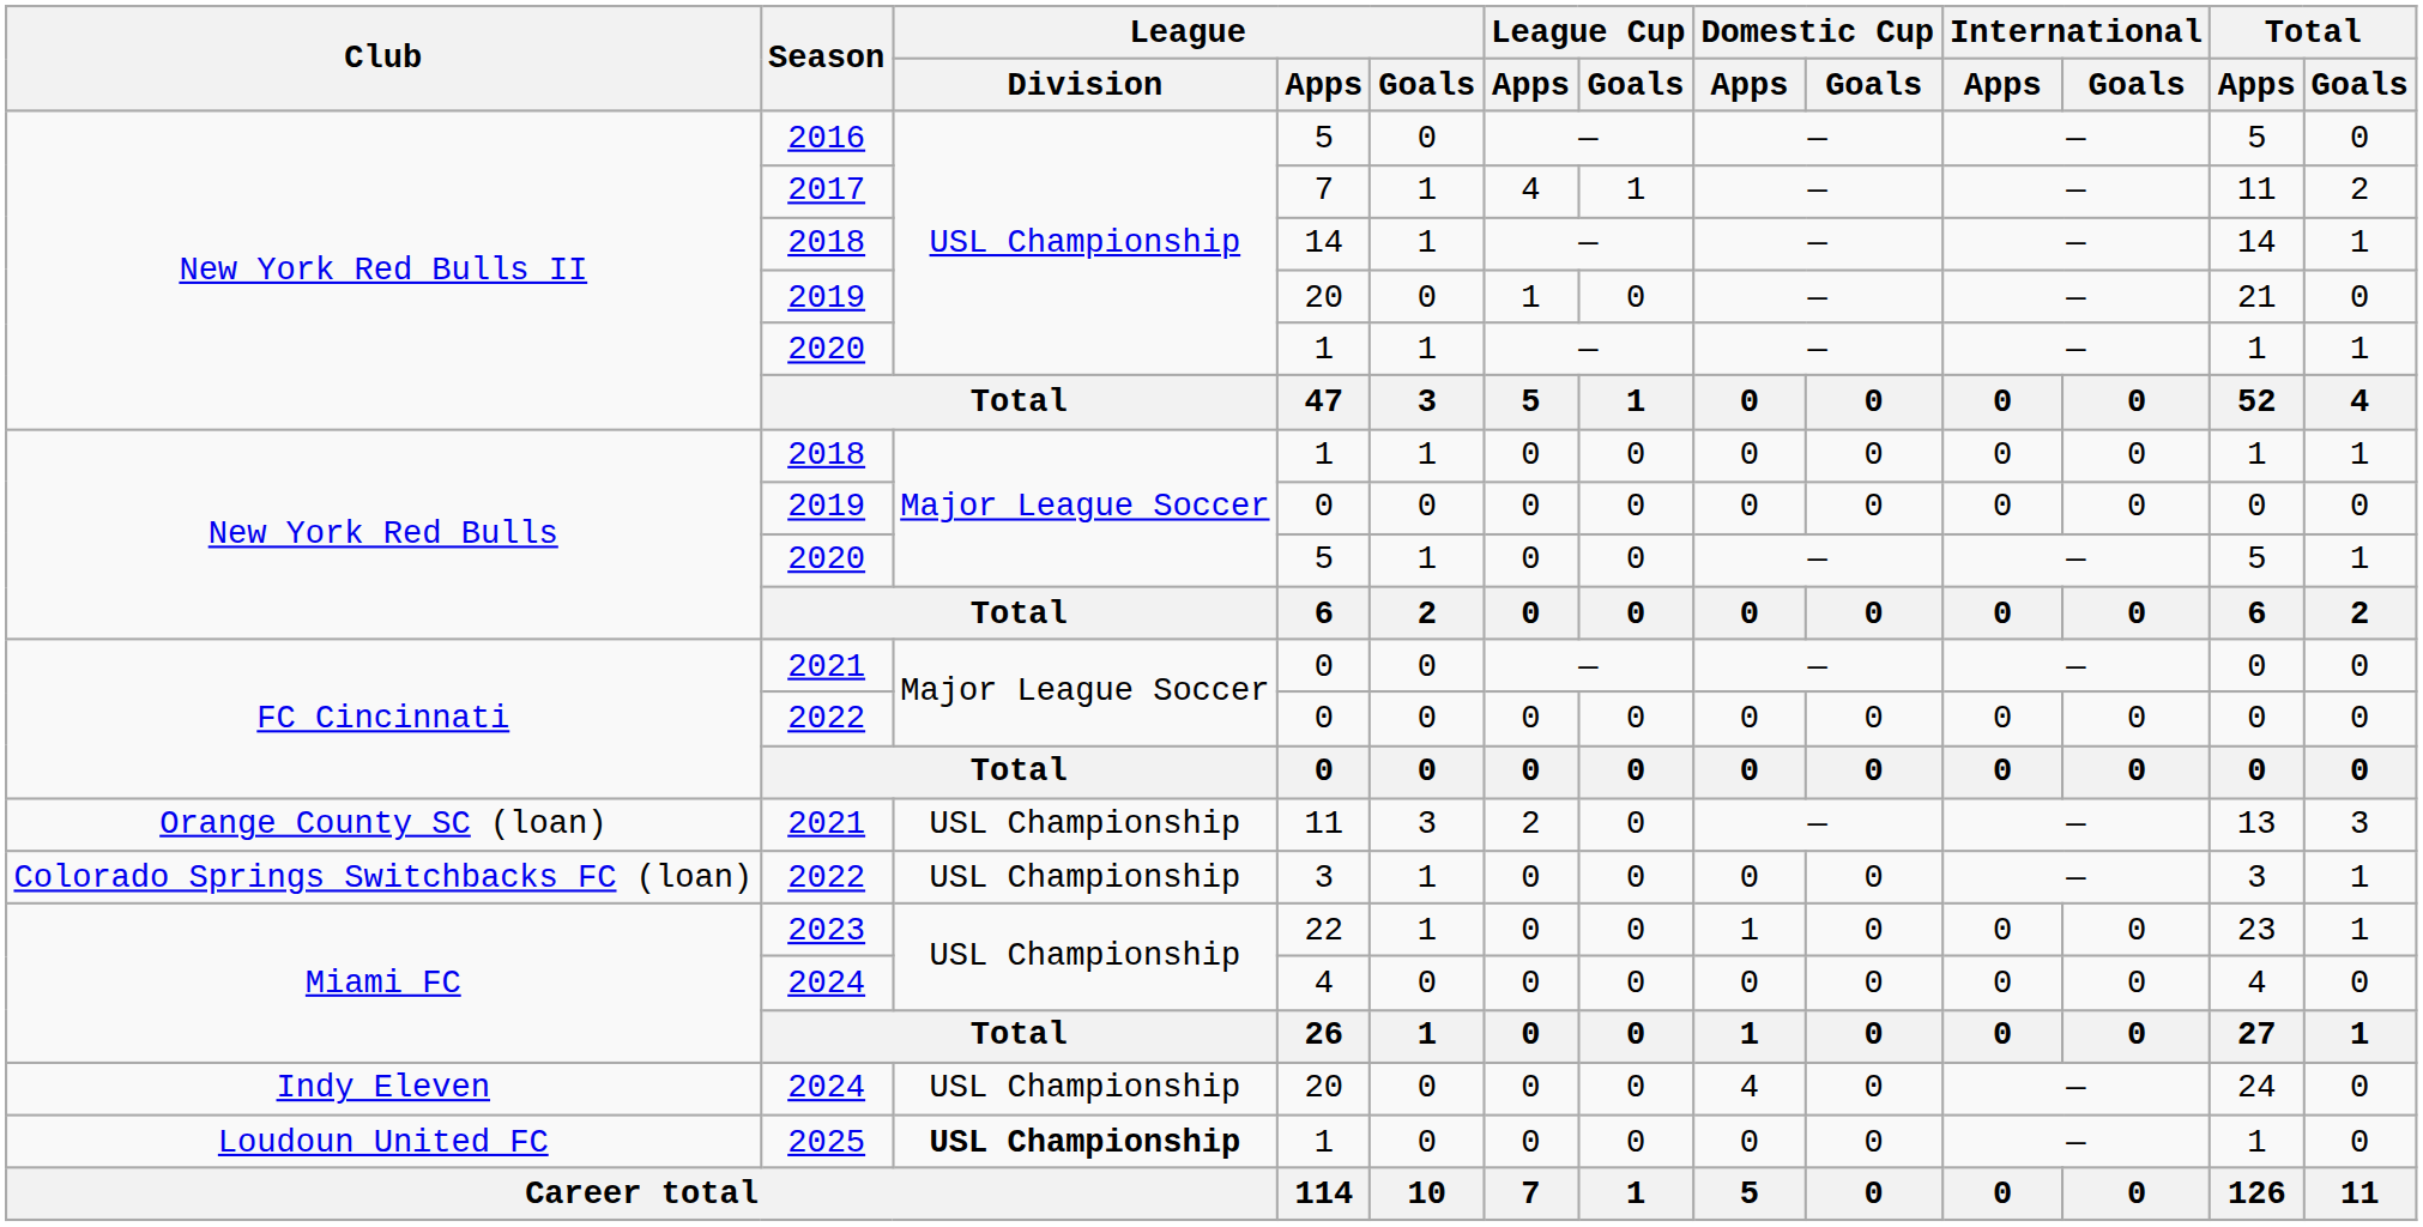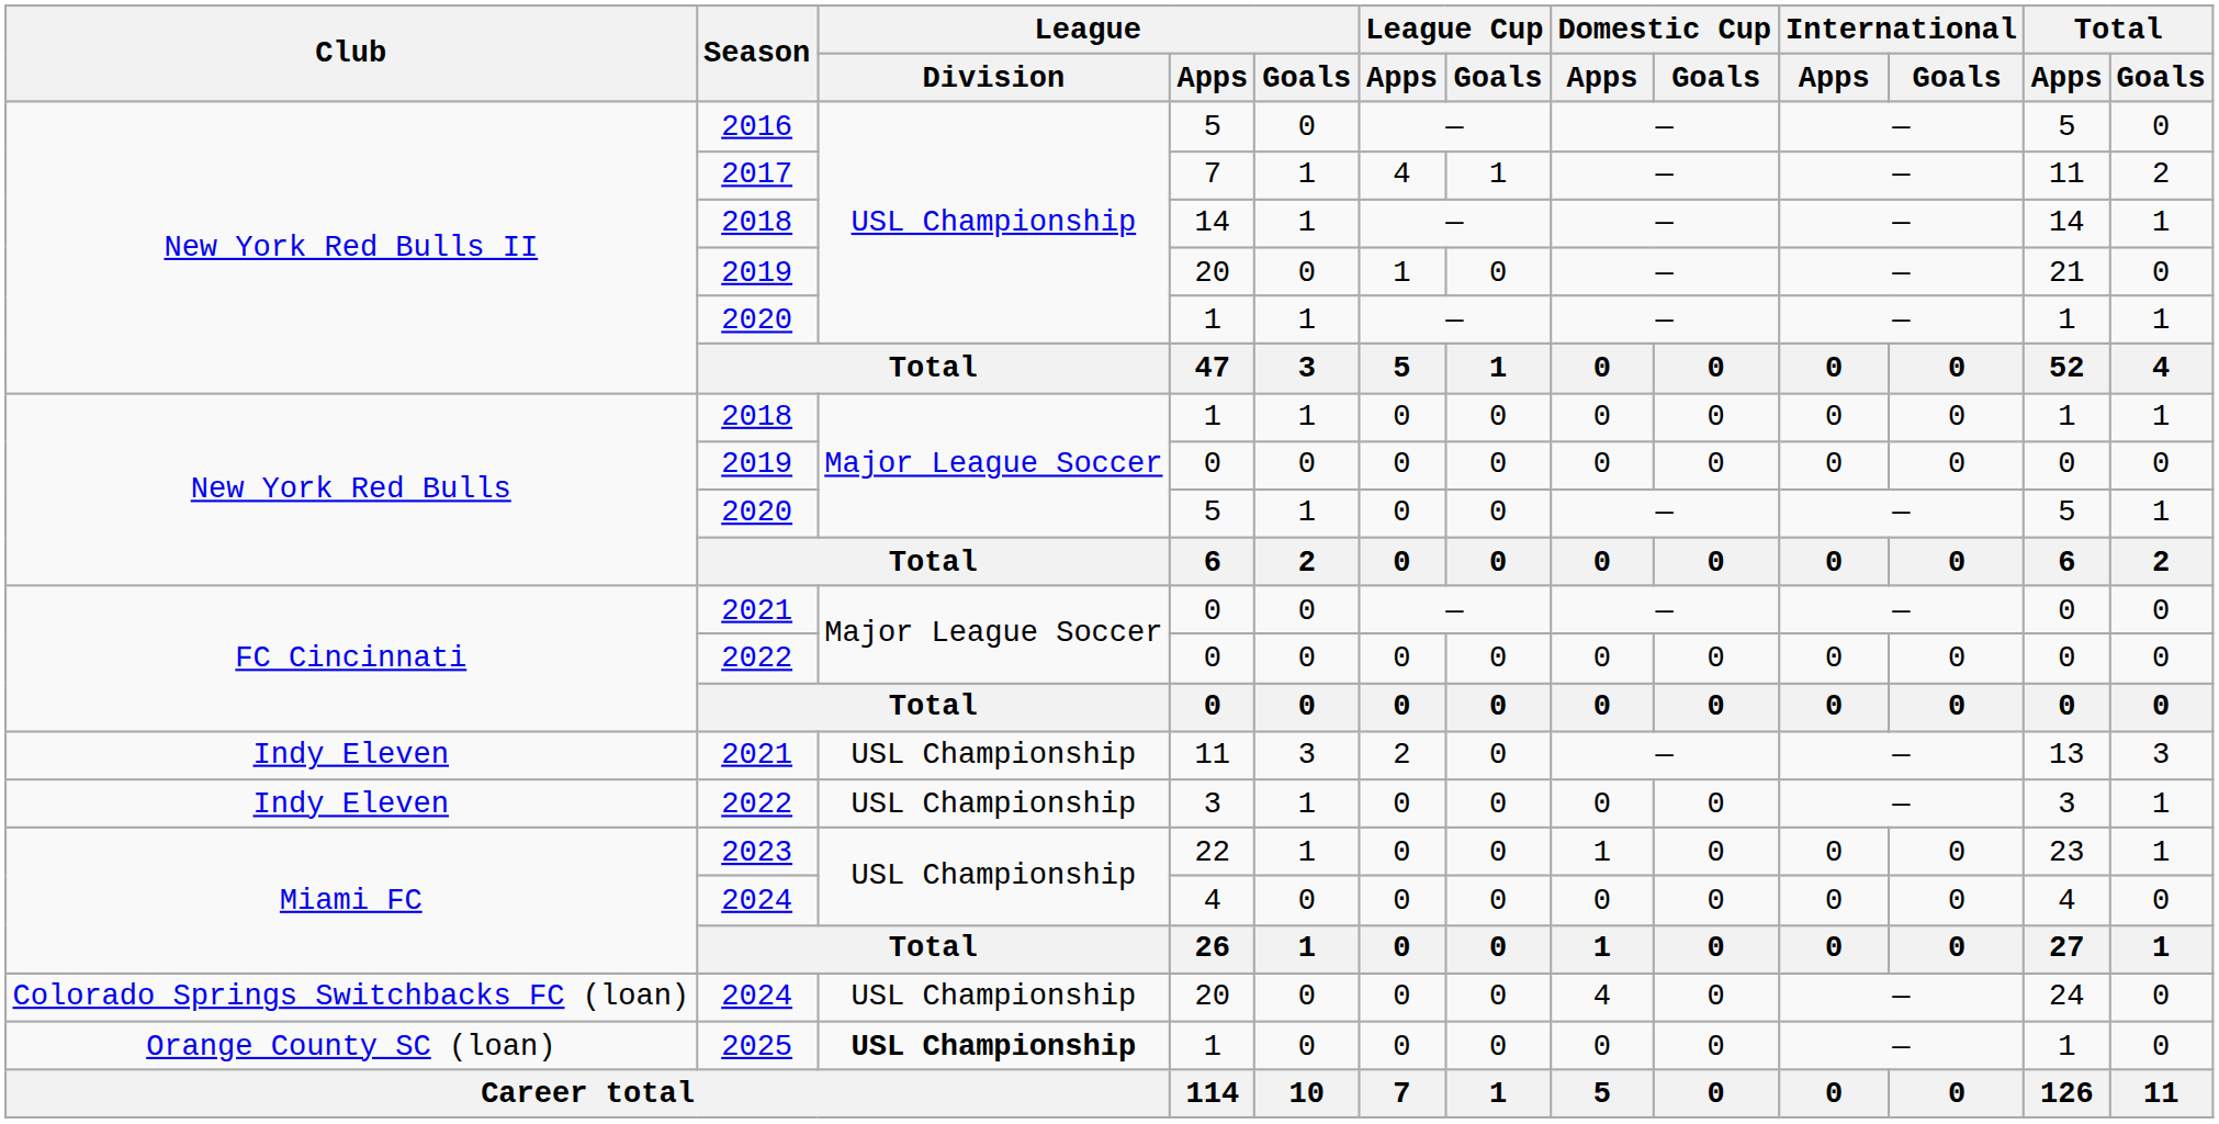2021 / 11 | Club: Orange County SC (loan) -> Indy Eleven
2022 / 3 | Club: Colorado Springs Switchbacks FC (loan) -> Indy Eleven
2024 / 20 | Club: Indy Eleven -> Colorado Springs Switchbacks FC (loan)
2025 | Club: Loudoun United FC -> Orange County SC (loan)
